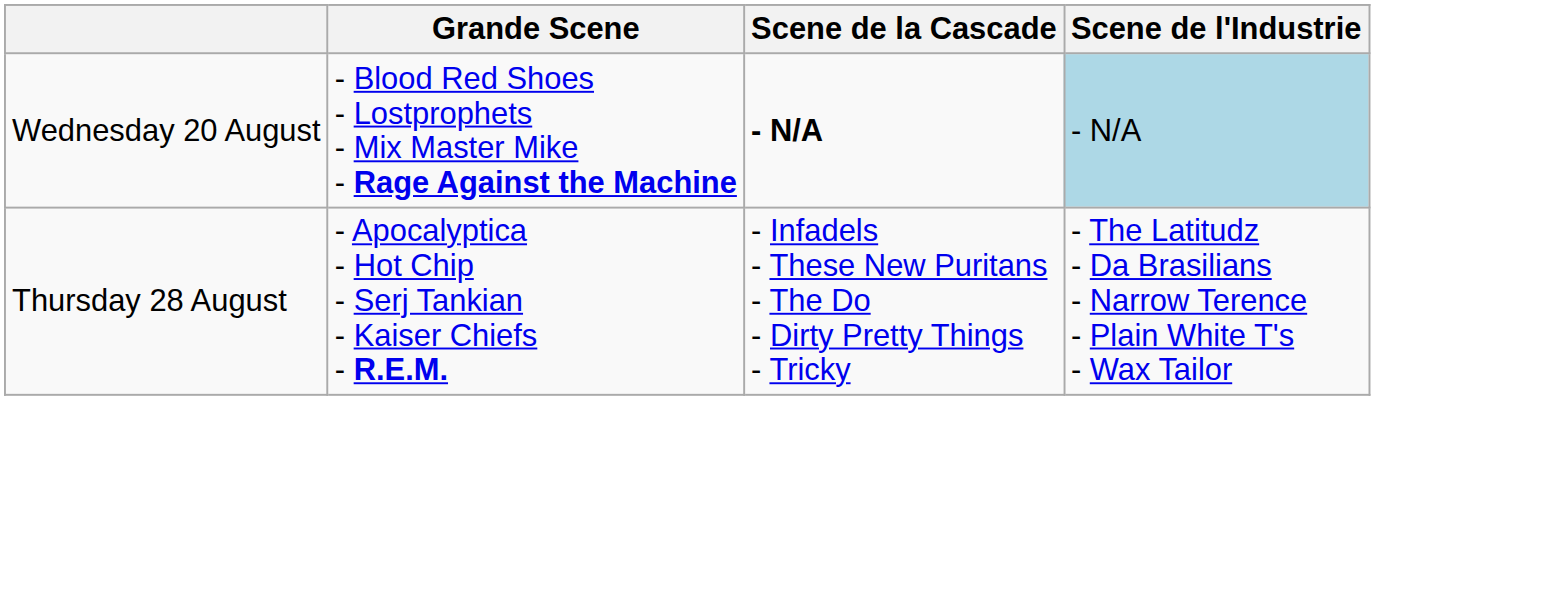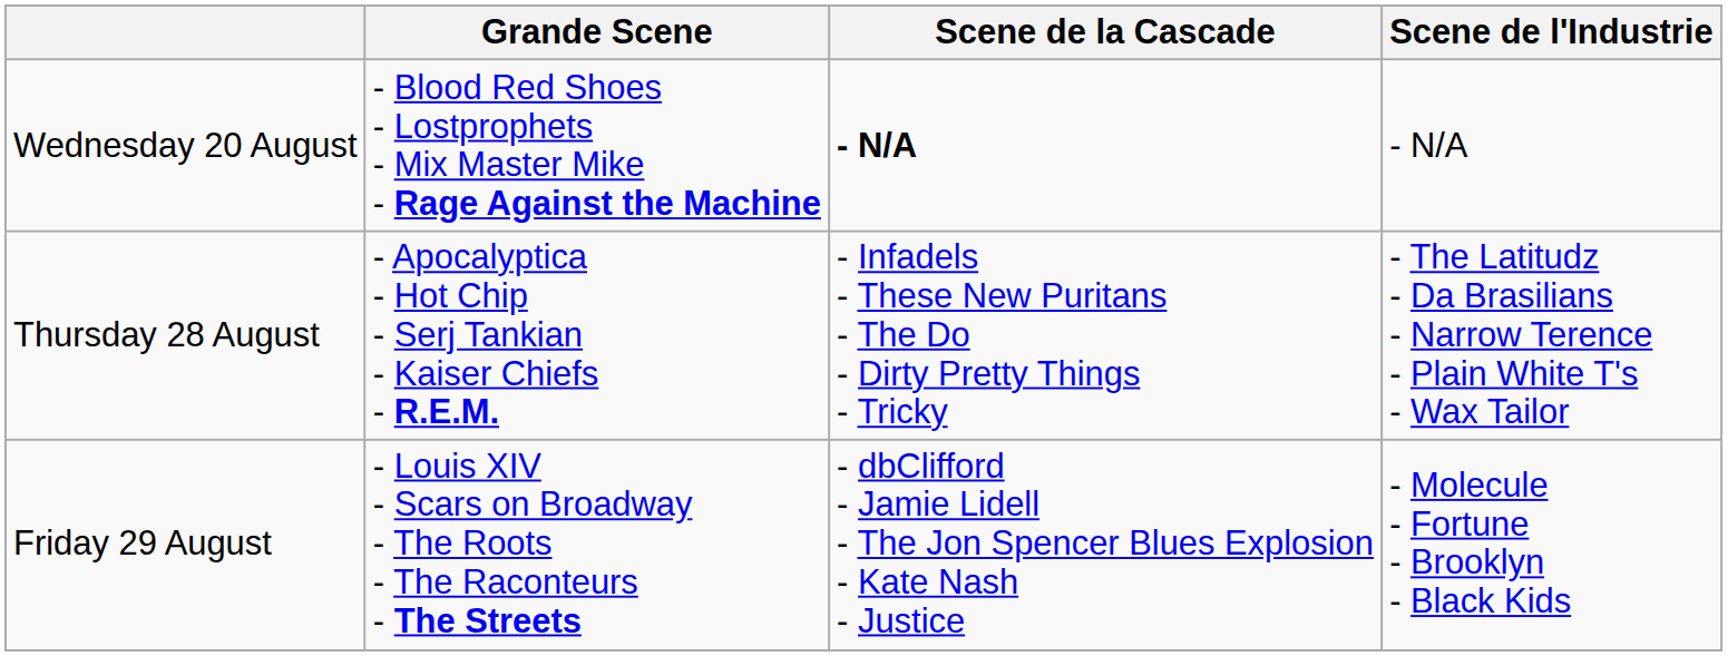Wednesday 20 August | Scene de l'Industrie: lightblue background -> no background
+ row: Friday 29 August | - Louis XIV - Scars on Broadway - The Roots - The Raconteurs - The Streets | - dbClifford - Jamie Lidell - The Jon Spencer Blues Explosion - Kate Nash - Justice | - Molecule - Fortune - Brooklyn - Black Kids
